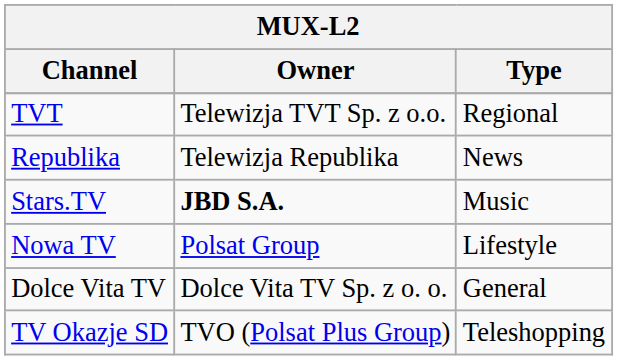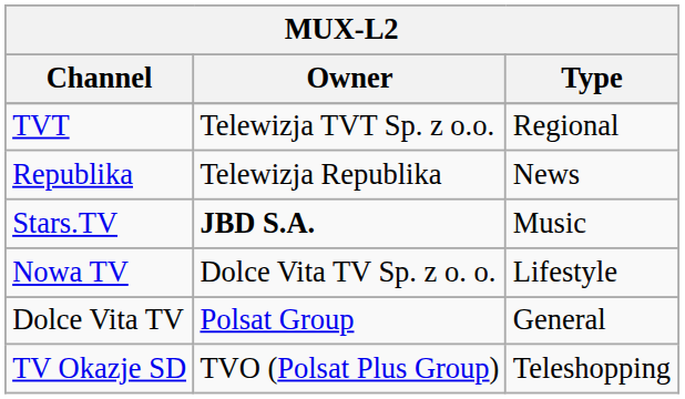Nowa TV | Owner: Polsat Group -> Dolce Vita TV Sp. z o. o.
Dolce Vita TV | Owner: Dolce Vita TV Sp. z o. o. -> Polsat Group
